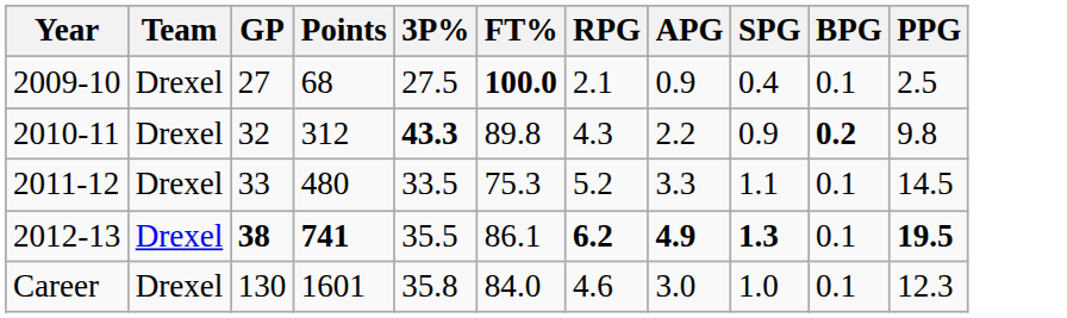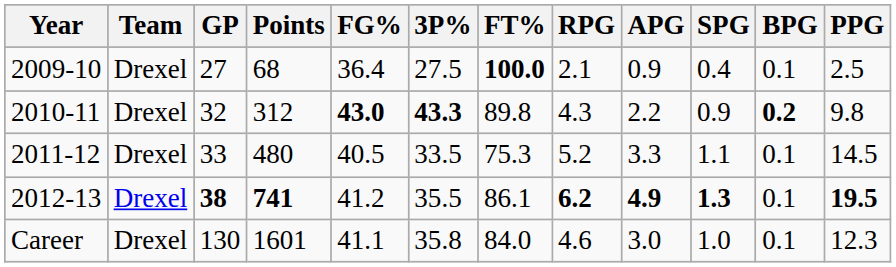+ column: FG% | 36.4 | 43.0 | 40.5 | 41.2 | 41.1
